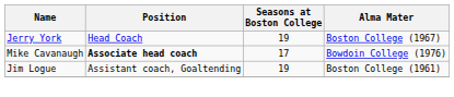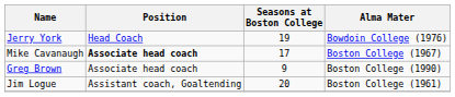Jerry York | Alma Mater: Boston College (1967) -> Bowdoin College (1976)
Mike Cavanaugh | Alma Mater: Bowdoin College (1976) -> Boston College (1967)
+ row: Greg Brown | Associate head coach | 9 | Boston College (1990)
Jim Logue | Seasons at Boston College: 19 -> 20
